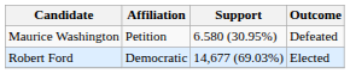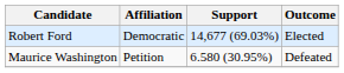rows swapped: Robert Ford <-> Maurice Washington
